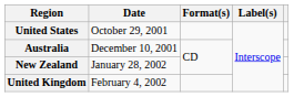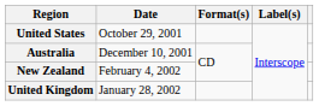New Zealand | Date: January 28, 2002 -> February 4, 2002
United Kingdom | Date: February 4, 2002 -> January 28, 2002
